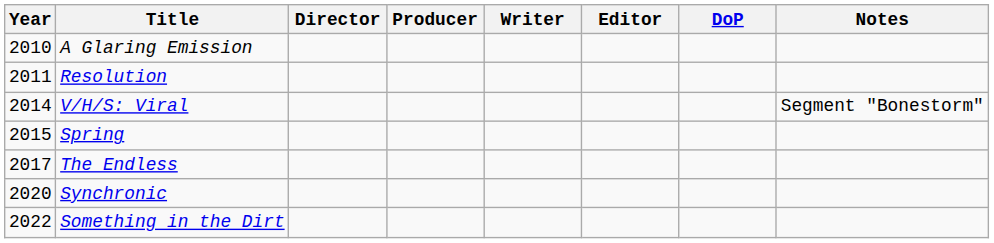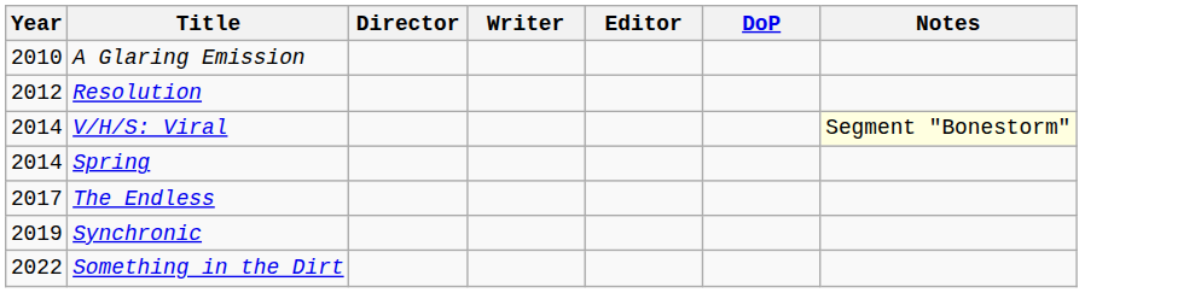- column: Producer
Resolution | Year: 2011 -> 2012
V/H/S: Viral | Notes: no background -> lightyellow background
Spring | Year: 2015 -> 2014
Synchronic | Year: 2020 -> 2019
